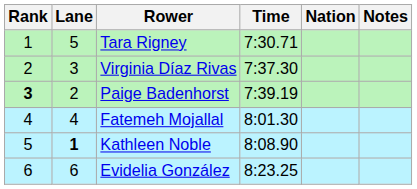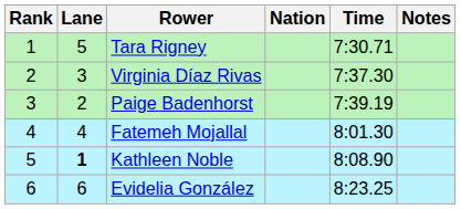columns swapped: Nation <-> Time
Paige Badenhorst | Rank: bold -> normal
